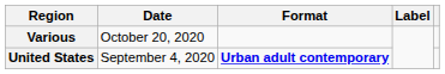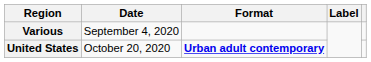Various | Date: October 20, 2020 -> September 4, 2020
United States | Date: September 4, 2020 -> October 20, 2020
